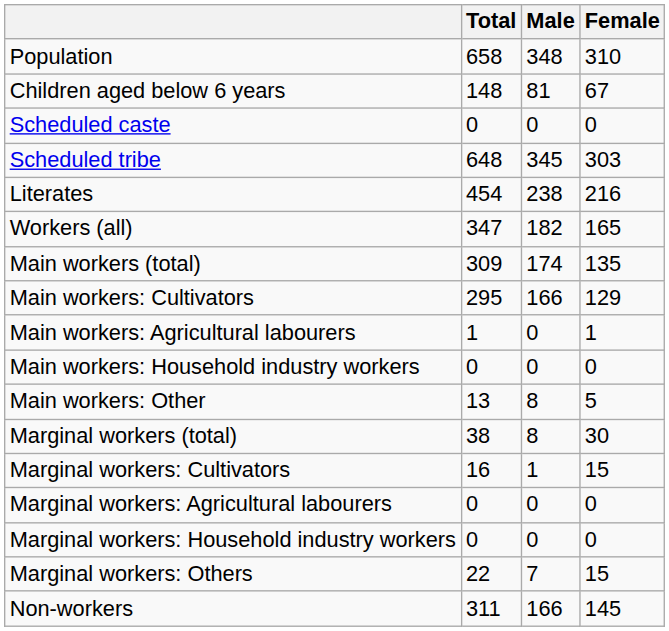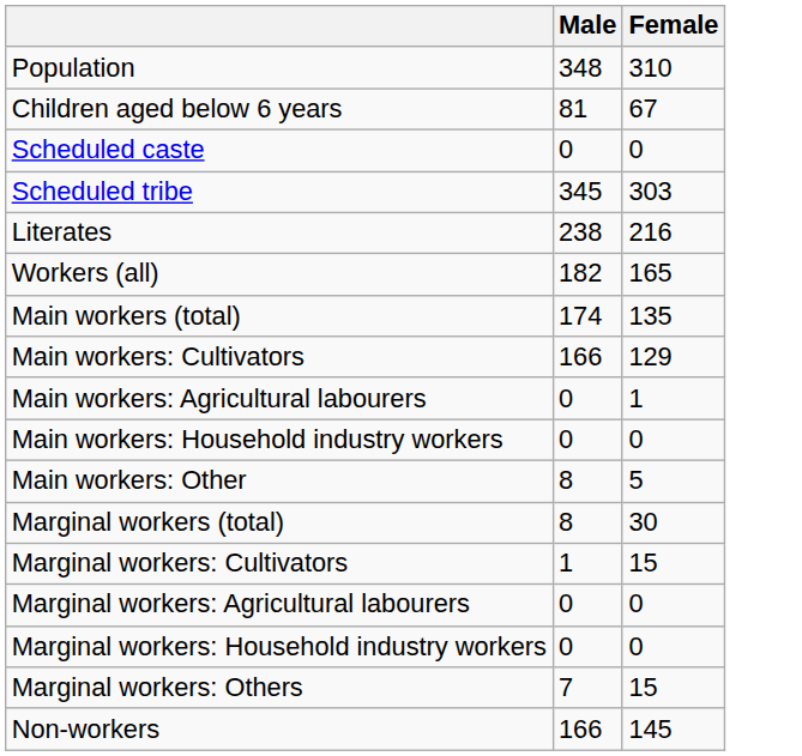- column: Total | 658 | 148 | 0 | 648 | 454 | 347 | 309 | 295 | 1 | 0 | 13 | 38 | 16 | 0 | 0 | 22 | 311
